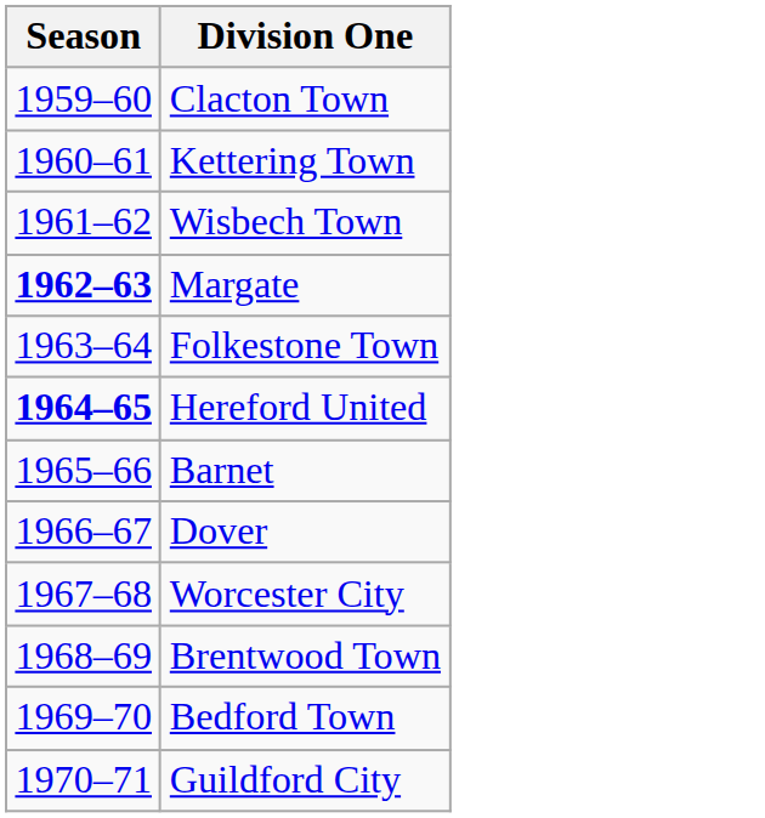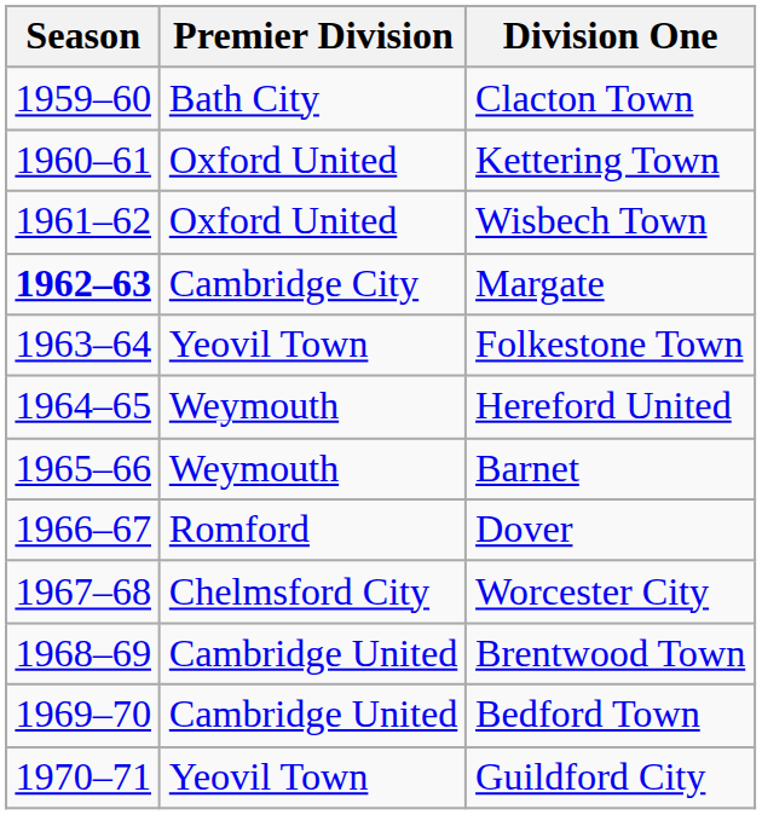+ column: Premier Division | Bath City | Oxford United | Oxford United | Cambridge City | Yeovil Town | Weymouth | Weymouth | Romford | Chelmsford City | Cambridge United | Cambridge United | Yeovil Town
Hereford United | Season: bold -> normal
